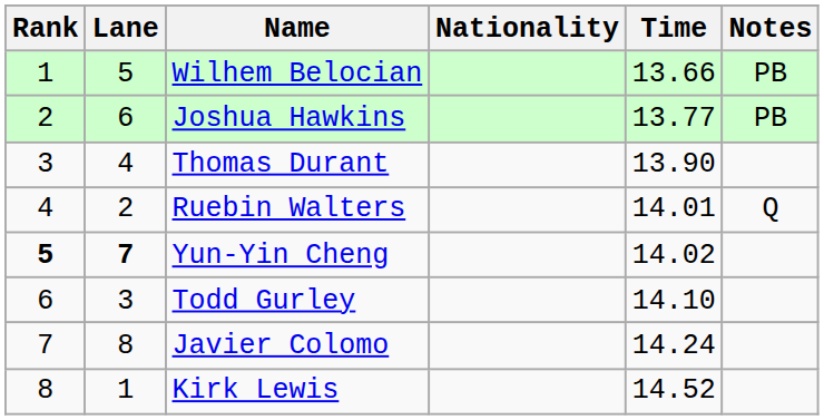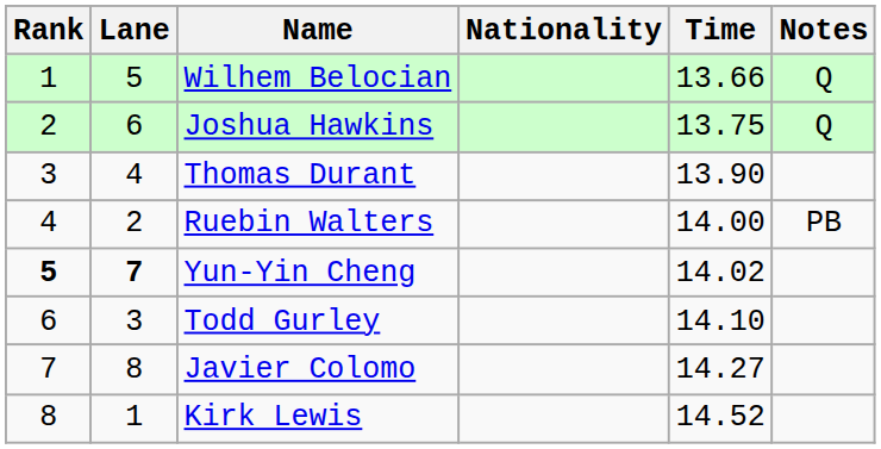Wilhem Belocian | Notes: PB -> Q
Joshua Hawkins | Time: 13.77 -> 13.75
Joshua Hawkins | Notes: PB -> Q
Ruebin Walters | Time: 14.01 -> 14.00
Ruebin Walters | Notes: Q -> PB
Javier Colomo | Time: 14.24 -> 14.27
